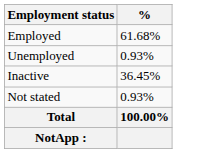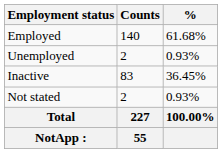+ column: Counts | 140 | 2 | 83 | 2 | 227 | 55
